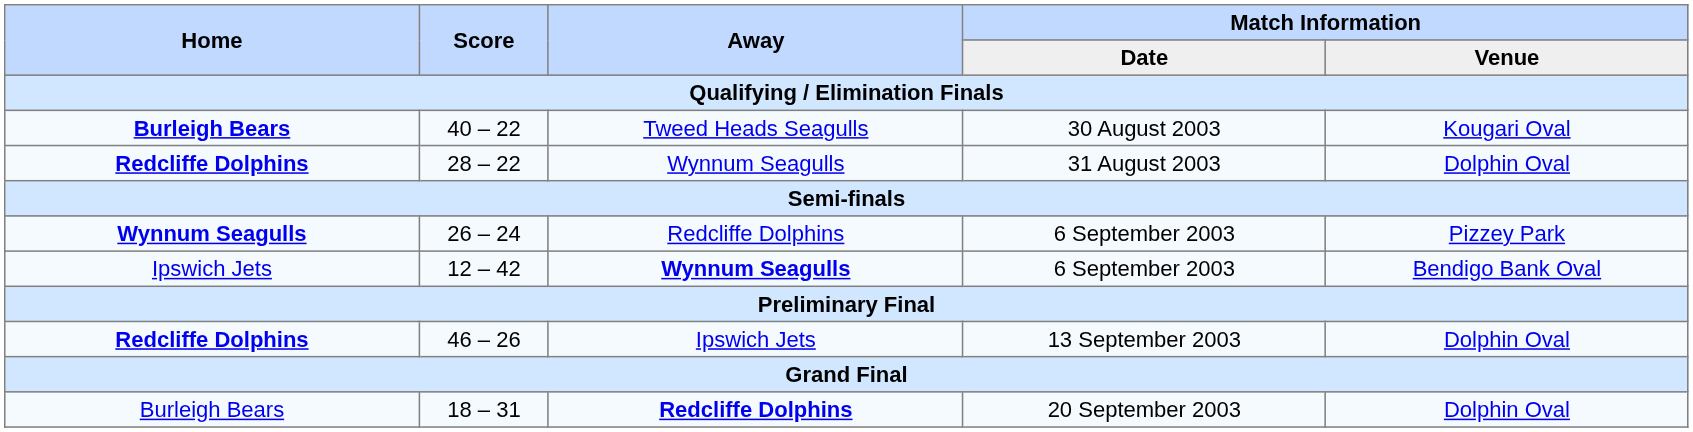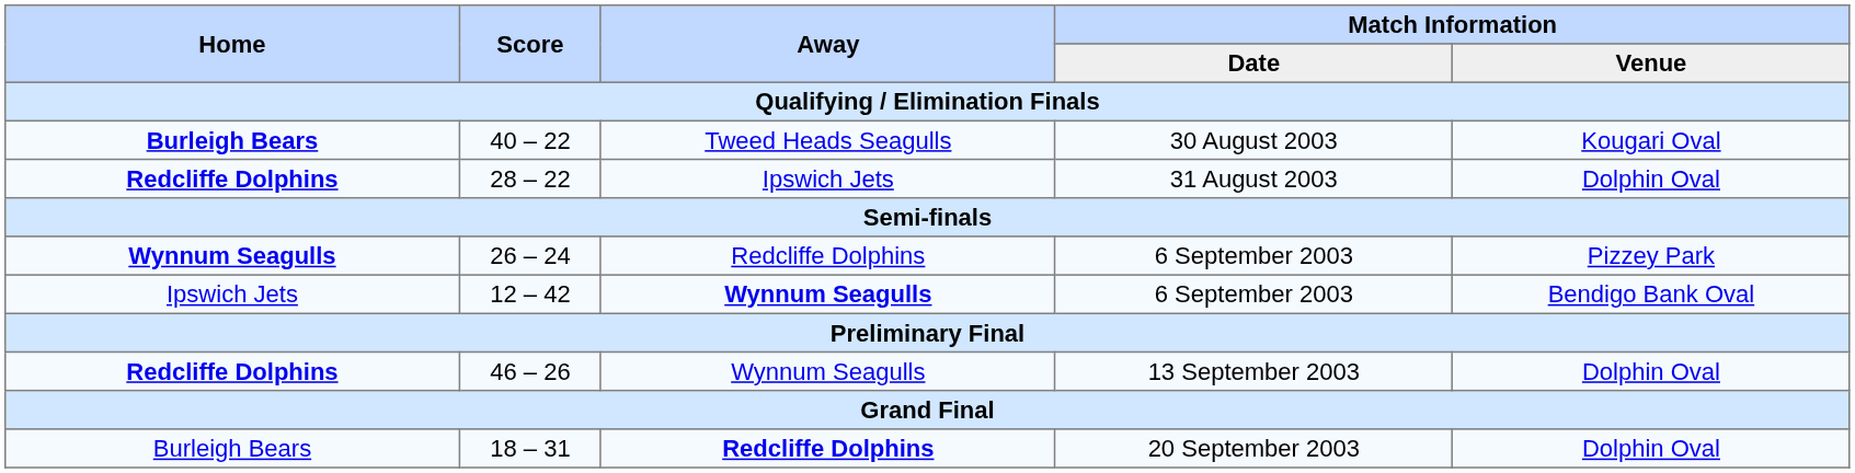31 August 2003 | Away: Wynnum Seagulls -> Ipswich Jets
13 September 2003 | Away: Ipswich Jets -> Wynnum Seagulls
